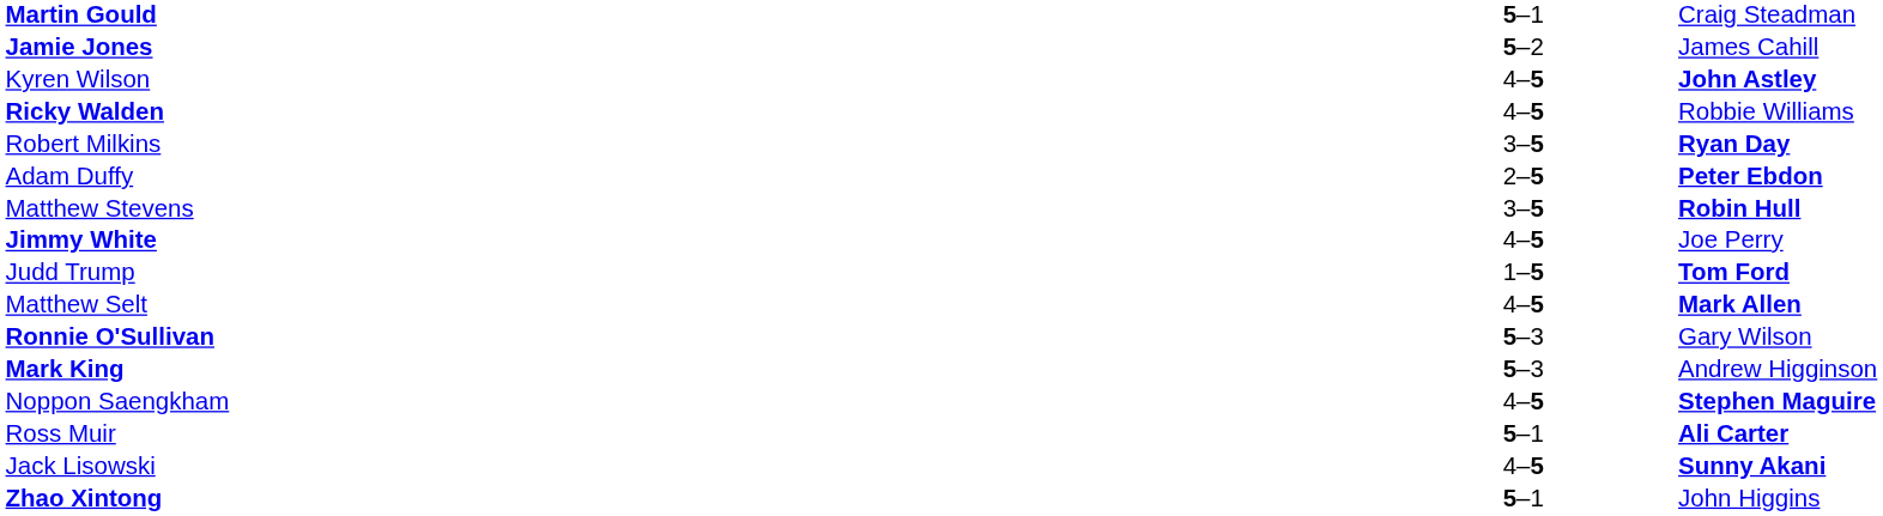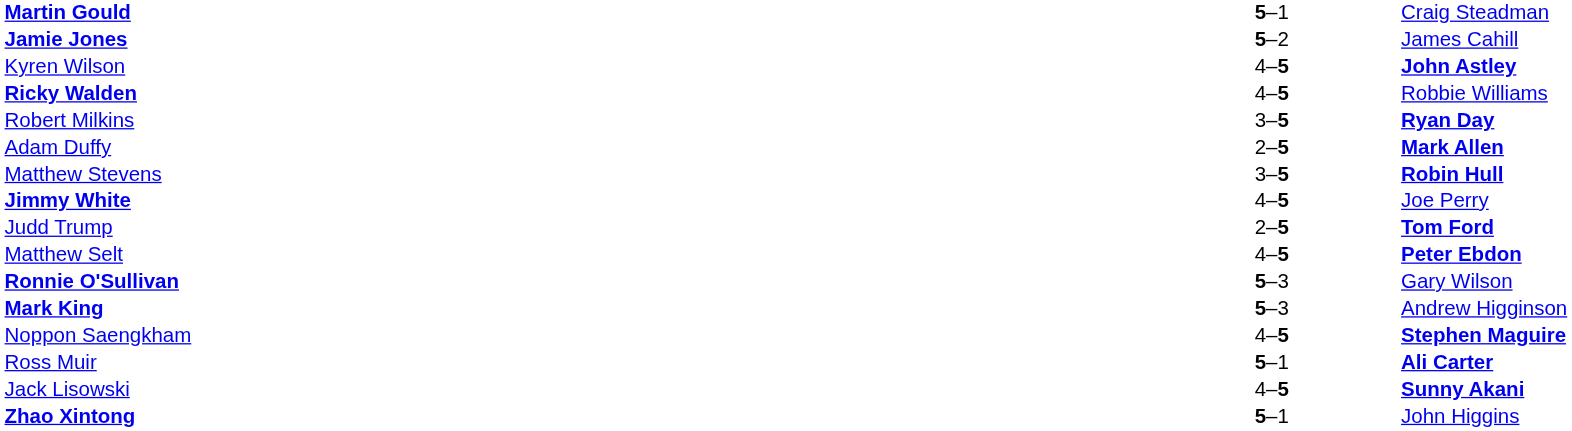Adam Duffy | column 3: Peter Ebdon -> Mark Allen
Judd Trump | column 2: 1–5 -> 2–5
Matthew Selt | column 3: Mark Allen -> Peter Ebdon
